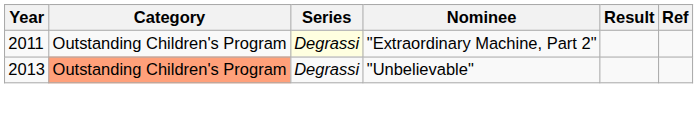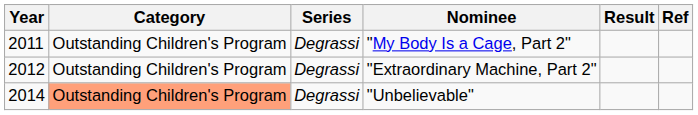+ row: 2011 | Outstanding Children's Program | Degrassi | "My Body Is a Cage, Part 2"
"Extraordinary Machine, Part 2" | Year: 2011 -> 2012
"Extraordinary Machine, Part 2" | Series: lightyellow background -> no background
"Unbelievable" | Year: 2013 -> 2014
